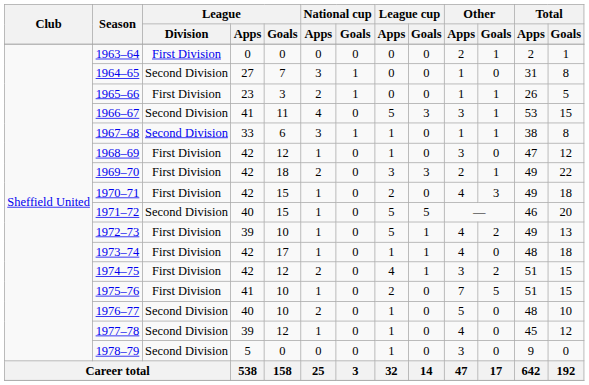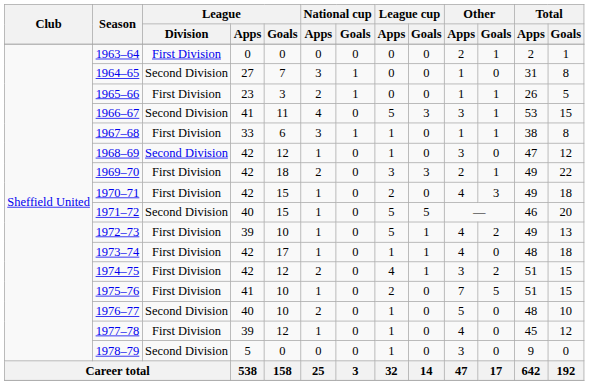1967–68 | League / Division: Second Division -> First Division
1968–69 | League / Division: First Division -> Second Division
1977–78 | League / Division: Second Division -> First Division
